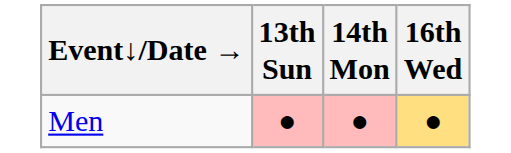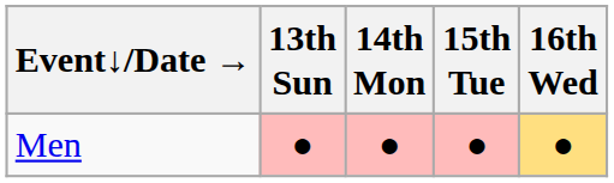+ column: 15th Tue | ●
